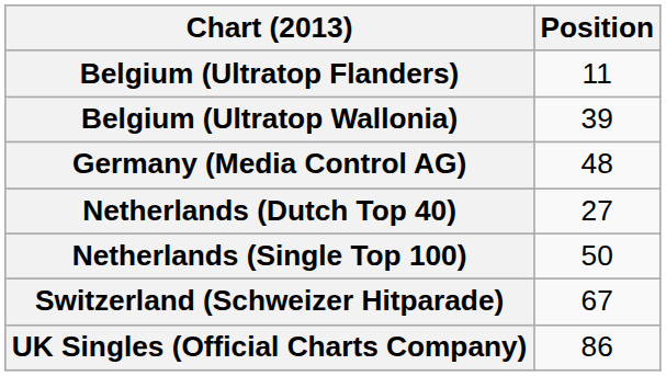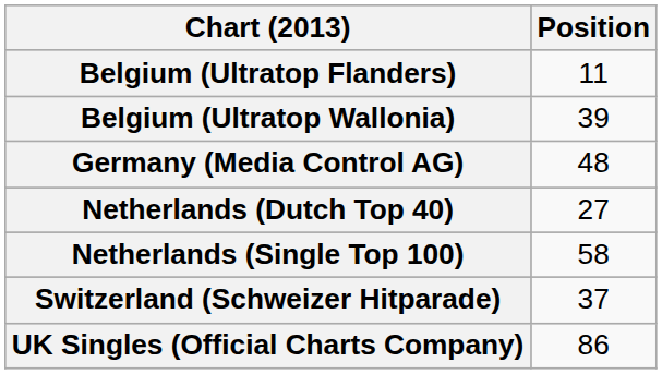Netherlands (Single Top 100) | Position: 50 -> 58
Switzerland (Schweizer Hitparade) | Position: 67 -> 37
